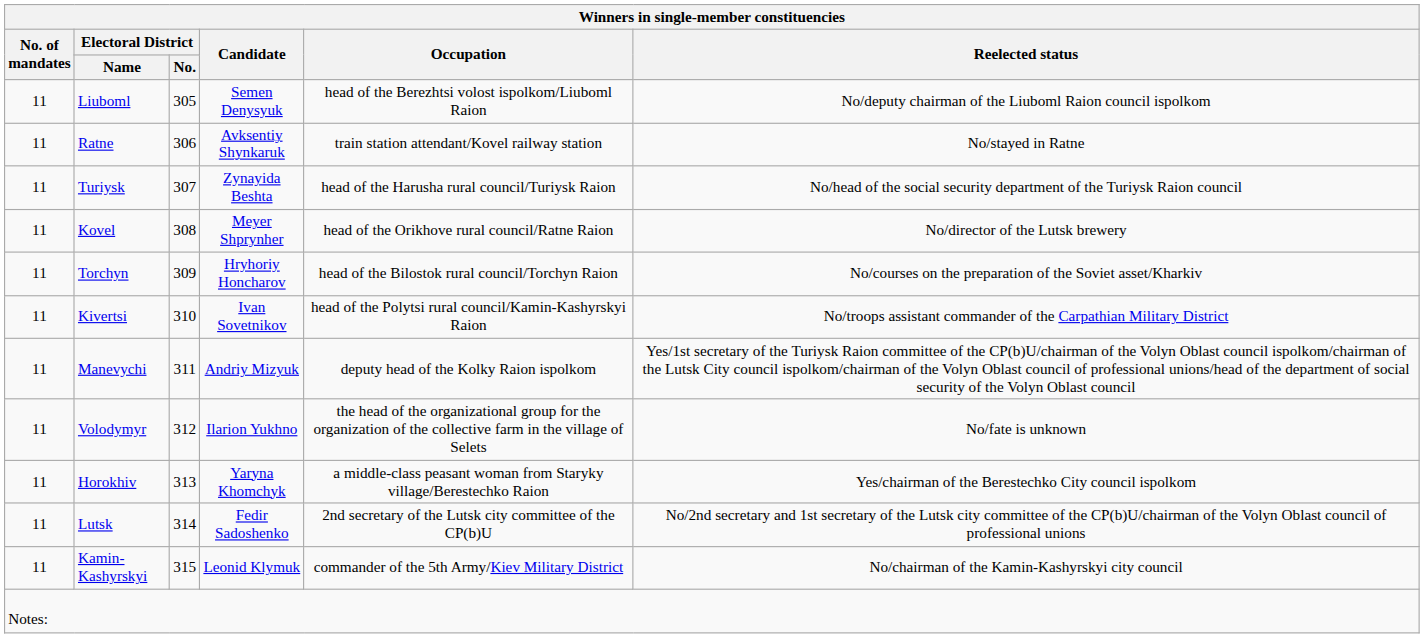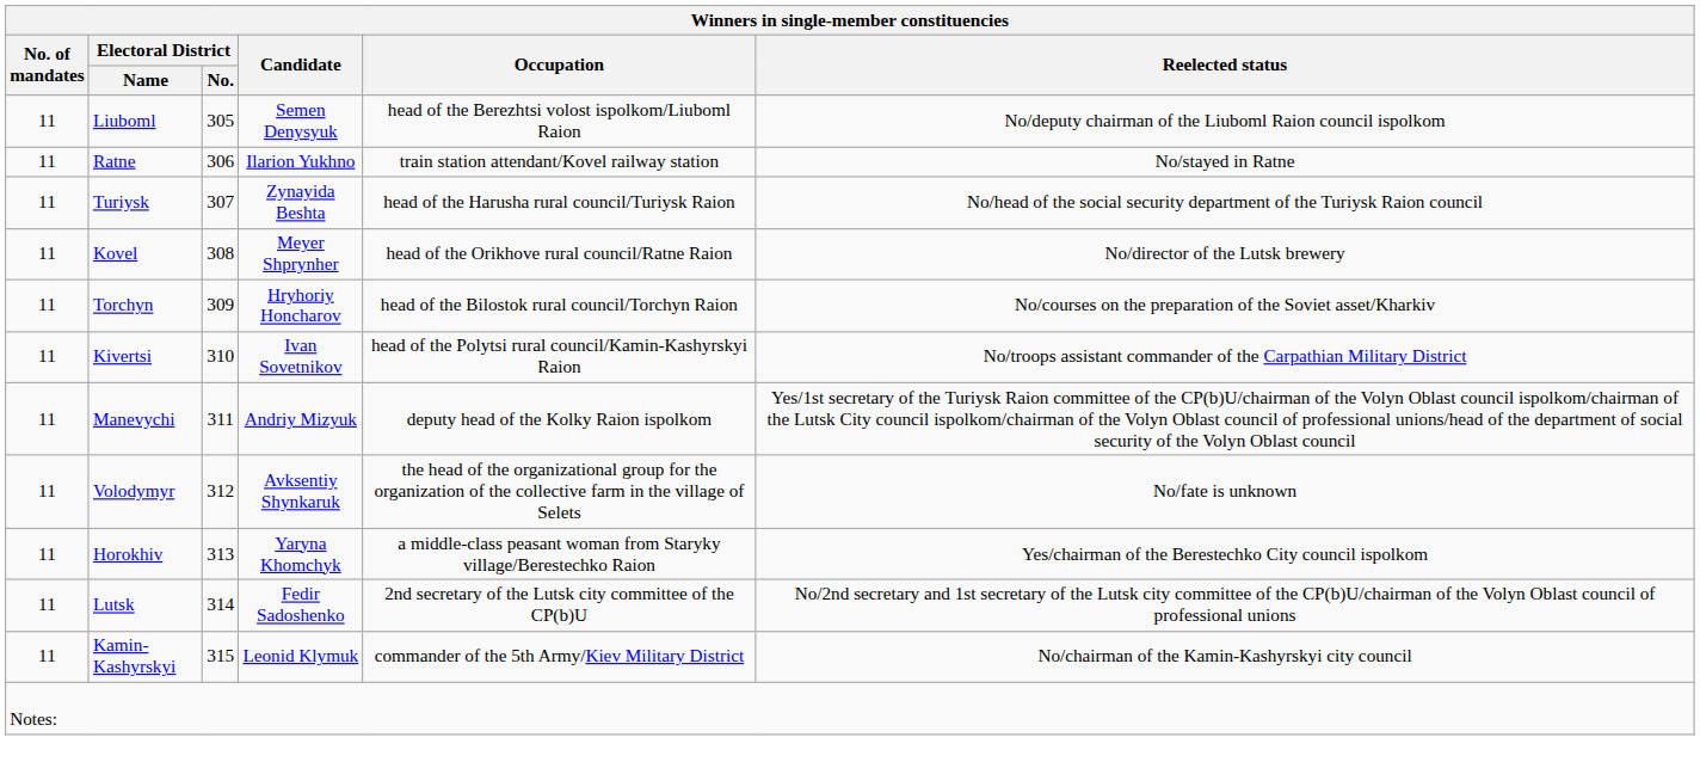Ratne | Winners in single-member constituencies / Candidate: Avksentiy Shynkaruk -> Ilarion Yukhno
Volodymyr | Winners in single-member constituencies / Candidate: Ilarion Yukhno -> Avksentiy Shynkaruk
